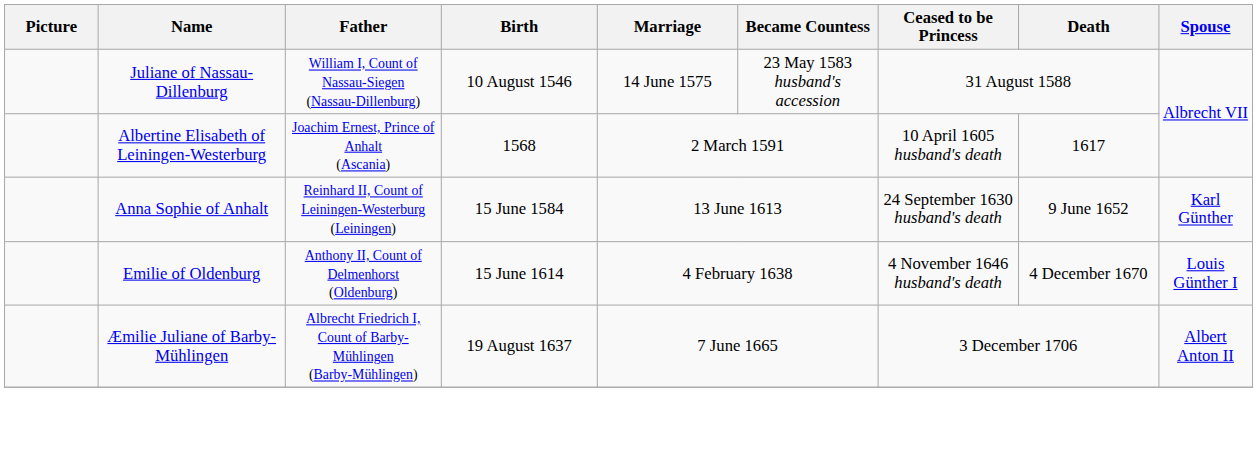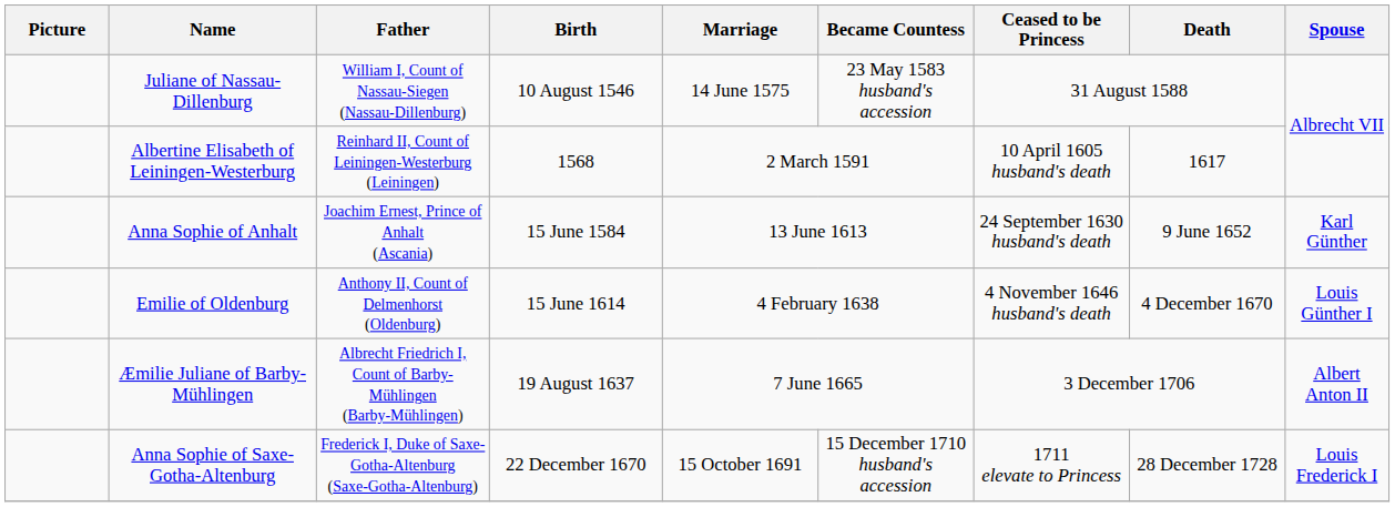Albertine Elisabeth of Leiningen-Westerburg | Father: Joachim Ernest, Prince of Anhalt (Ascania) -> Reinhard II, Count of Leiningen-Westerburg (Leiningen)
Anna Sophie of Anhalt | Father: Reinhard II, Count of Leiningen-Westerburg (Leiningen) -> Joachim Ernest, Prince of Anhalt (Ascania)
+ row: Anna Sophie of Saxe-Gotha-Altenburg | Frederick I, Duke of Saxe-Gotha-Altenburg (Saxe-Gotha-Altenburg) | 22 December 1670 | 15 October 1691 | 15 December 1710 husband's accession | 1711 elevate to Princess | 28 December 1728 | Louis Frederick I
